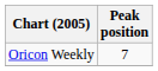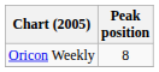Oricon Weekly | Peak position: 7 -> 8
